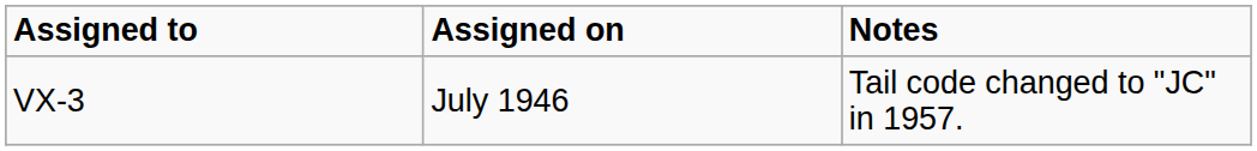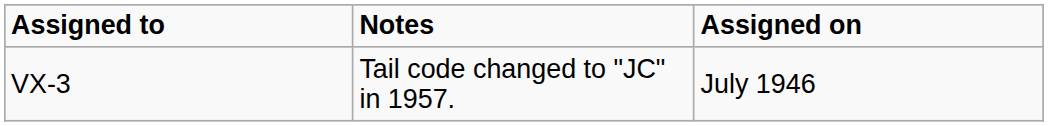columns swapped: Assigned on <-> Notes
